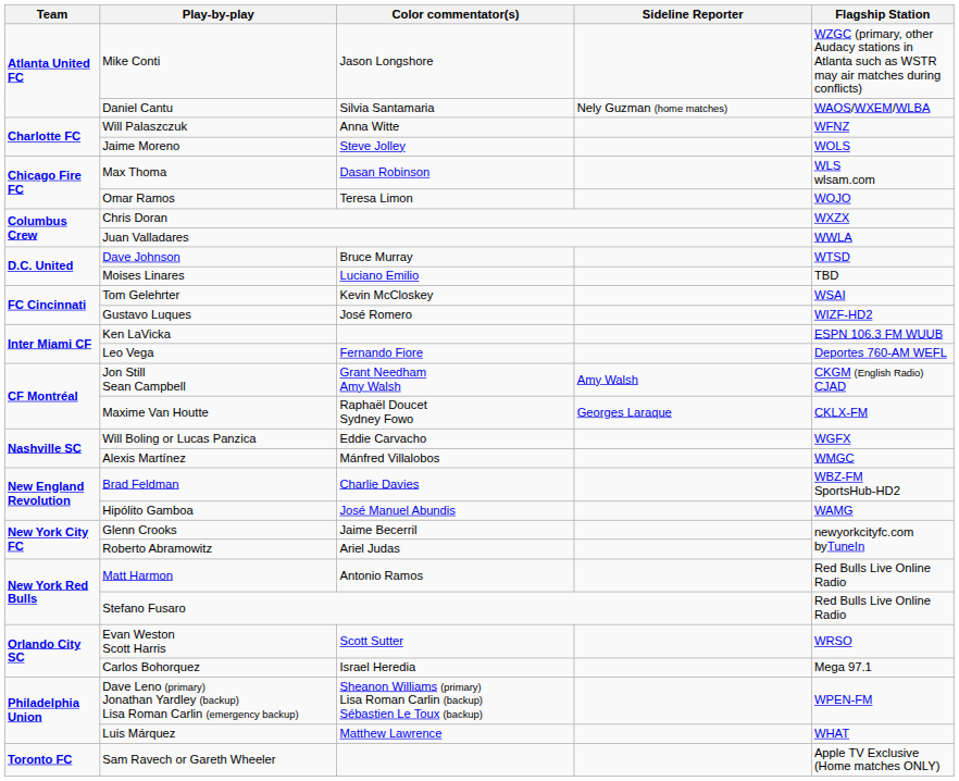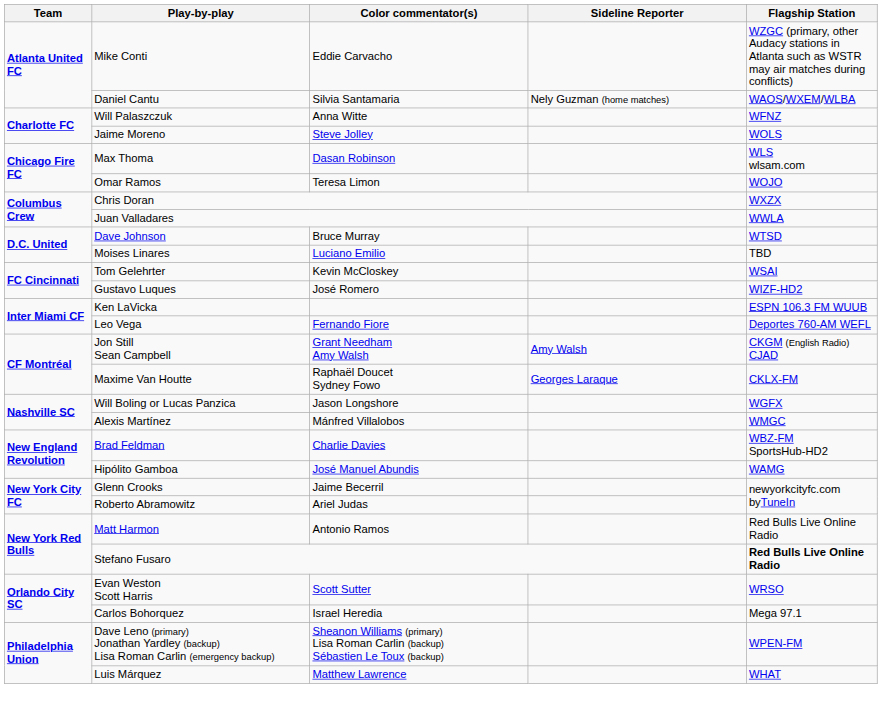Mike Conti | Color commentator(s): Jason Longshore -> Eddie Carvacho
Will Boling or Lucas Panzica | Color commentator(s): Eddie Carvacho -> Jason Longshore
Stefano Fusaro | Flagship Station: normal -> bold
- row: Toronto FC | Sam Ravech or Gareth Wheeler | Apple TV Exclusive (Home matches ONLY)
